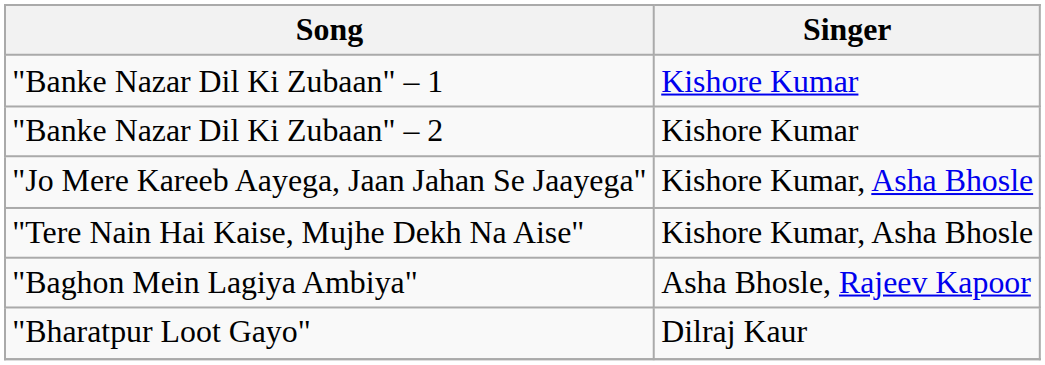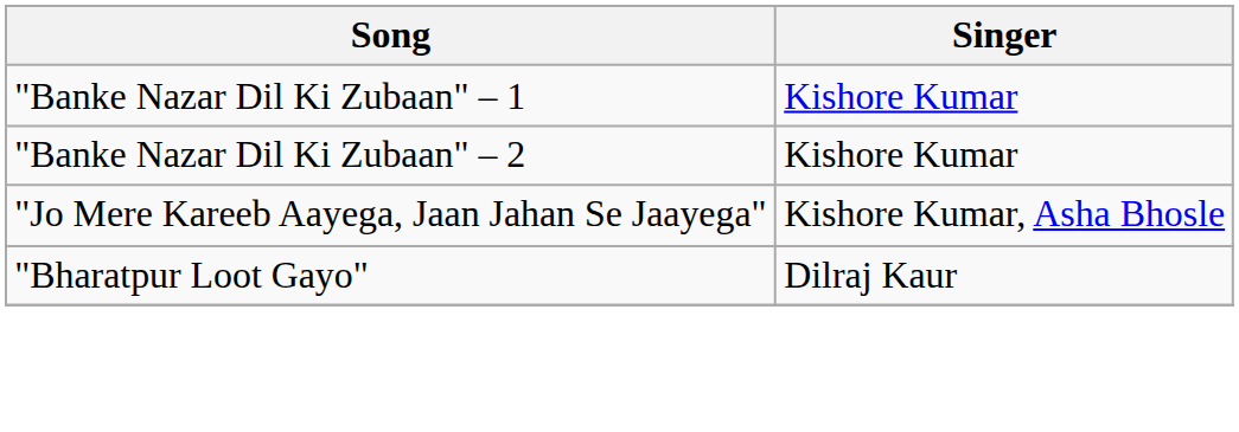- row: "Tere Nain Hai Kaise, Mujhe Dekh Na Aise" | Kishore Kumar, Asha Bhosle
- row: "Baghon Mein Lagiya Ambiya" | Asha Bhosle, Rajeev Kapoor
